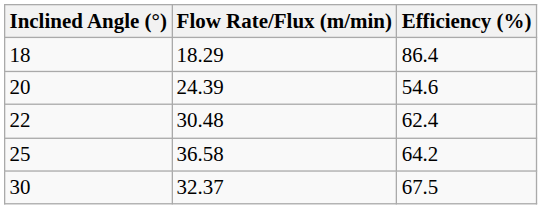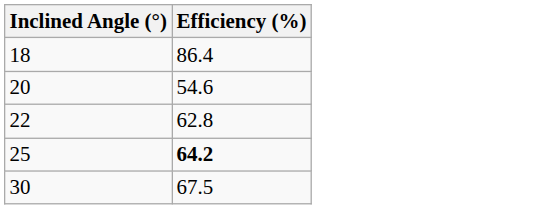- column: Flow Rate/Flux (m/min) | 18.29 | 24.39 | 30.48 | 36.58 | 32.37
22 | Efficiency (%): 62.4 -> 62.8
25 | Efficiency (%): normal -> bold
